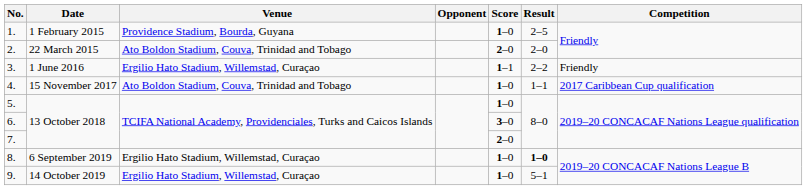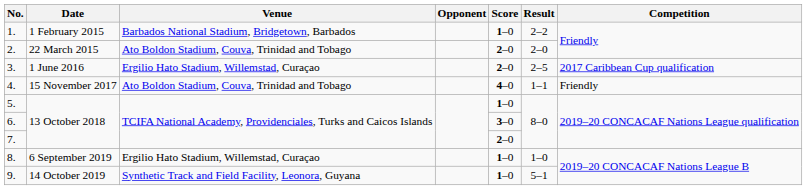1. | Venue: Providence Stadium, Bourda, Guyana -> Barbados National Stadium, Bridgetown, Barbados
1. | Result: 2–5 -> 2–2
3. | Score: 1–1 -> 2–0
3. | Result: 2–2 -> 2–5
3. | Competition: Friendly -> 2017 Caribbean Cup qualification
4. | Score: 1–0 -> 4–0
4. | Competition: 2017 Caribbean Cup qualification -> Friendly
8. | Result: bold -> normal
9. | Venue: Ergilio Hato Stadium, Willemstad, Curaçao -> Synthetic Track and Field Facility, Leonora, Guyana
